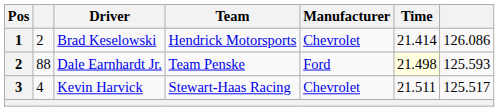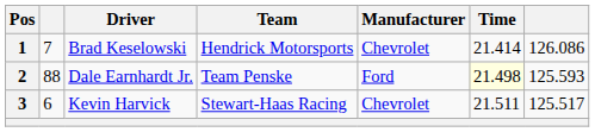Brad Keselowski | column 2: 2 -> 7
Kevin Harvick | column 2: 4 -> 6
